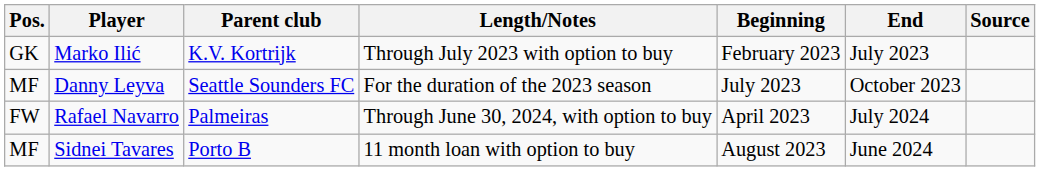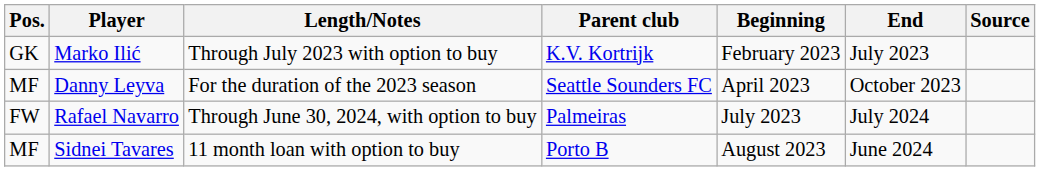columns swapped: Parent club <-> Length/Notes
Danny Leyva | Beginning: July 2023 -> April 2023
Rafael Navarro | Beginning: April 2023 -> July 2023
